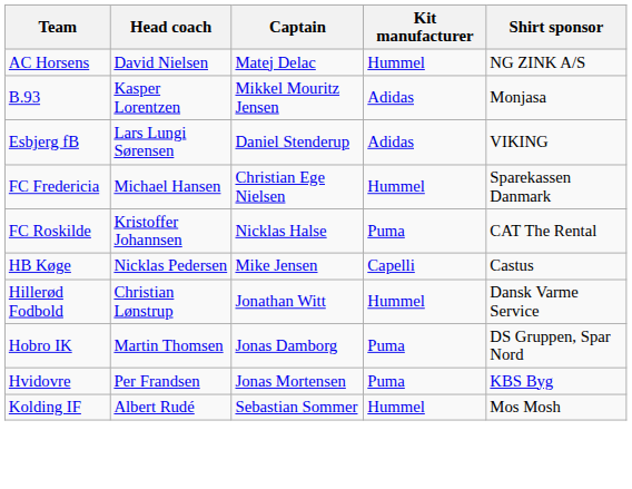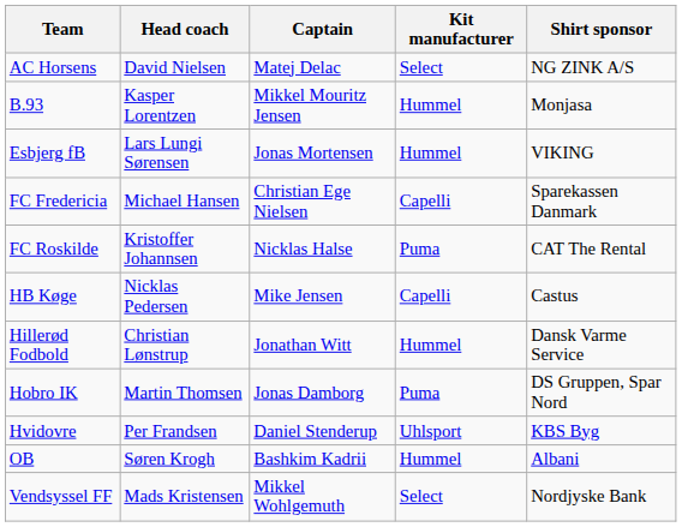AC Horsens | Kit manufacturer: Hummel -> Select
B.93 | Kit manufacturer: Adidas -> Hummel
Esbjerg fB | Captain: Daniel Stenderup -> Jonas Mortensen
Esbjerg fB | Kit manufacturer: Adidas -> Hummel
FC Fredericia | Kit manufacturer: Hummel -> Capelli
Hvidovre | Captain: Jonas Mortensen -> Daniel Stenderup
Hvidovre | Kit manufacturer: Puma -> Uhlsport
- row: Kolding IF | Albert Rudé | Sebastian Sommer | Hummel | Mos Mosh
+ row: OB | Søren Krogh | Bashkim Kadrii | Hummel | Albani
+ row: Vendsyssel FF | Mads Kristensen | Mikkel Wohlgemuth | Select | Nordjyske Bank
